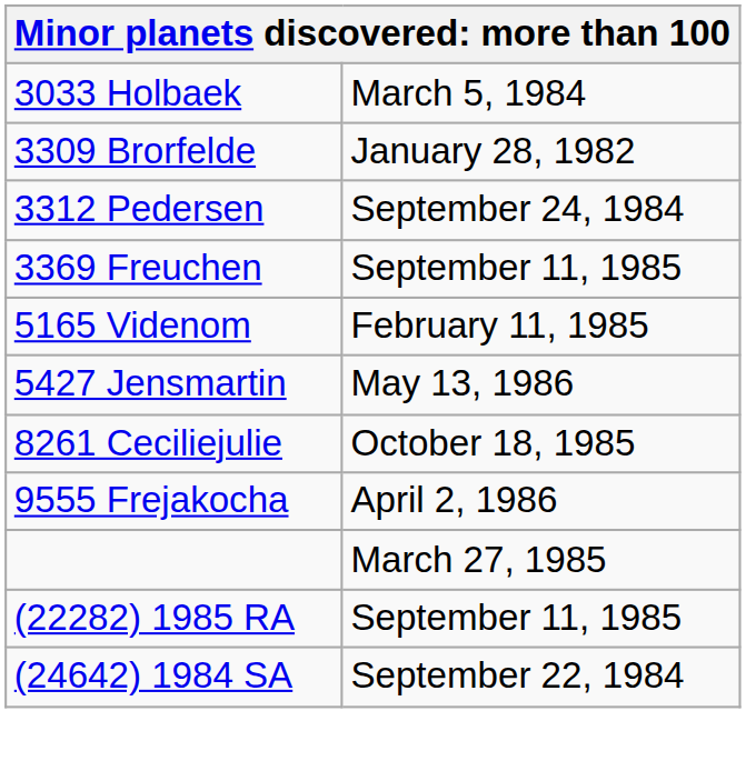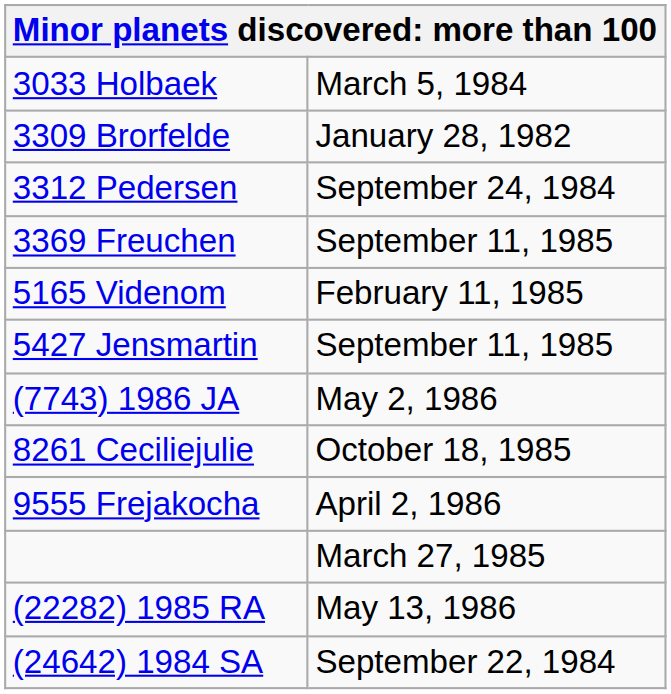5427 Jensmartin | column 2: May 13, 1986 -> September 11, 1985
+ row: (7743) 1986 JA | May 2, 1986
(22282) 1985 RA | column 2: September 11, 1985 -> May 13, 1986
